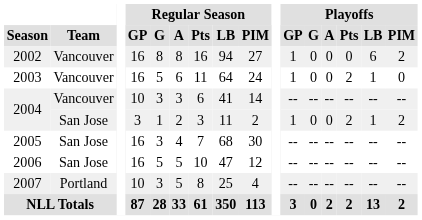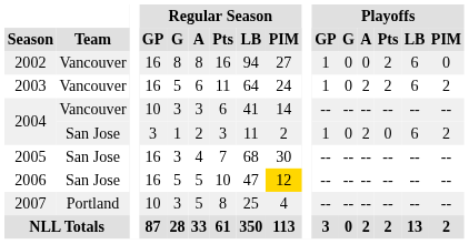2002 | Playoffs / Pts: 0 -> 2
2002 | Playoffs / PIM: 2 -> 0
2003 | Playoffs / A: 0 -> 2
2003 | Playoffs / LB: 1 -> 6
2003 | Playoffs / PIM: 0 -> 2
2004 / San Jose | Playoffs / A: 0 -> 2
2004 / San Jose | Playoffs / Pts: 2 -> 0
2004 / San Jose | Playoffs / LB: 1 -> 6
2006 | Regular Season / PIM: no background -> gold background
